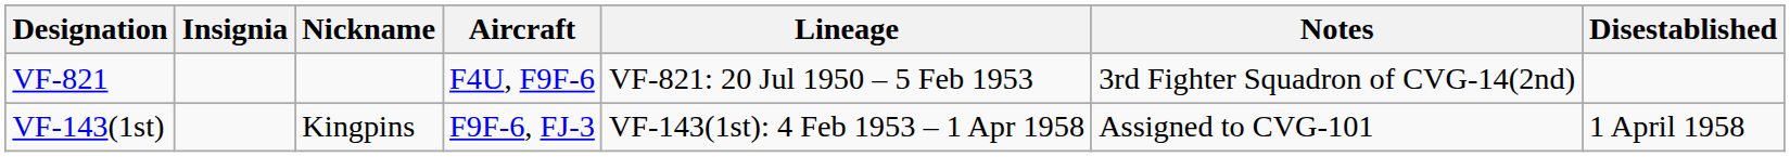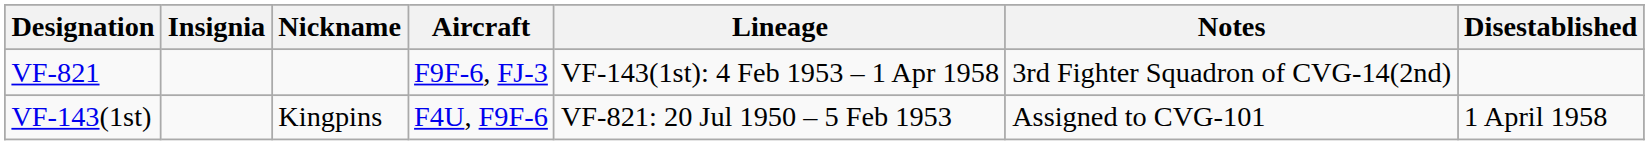VF-821 | Aircraft: F4U, F9F-6 -> F9F-6, FJ-3
VF-821 | Lineage: VF-821: 20 Jul 1950 – 5 Feb 1953 -> VF-143(1st): 4 Feb 1953 – 1 Apr 1958
VF-143(1st) | Aircraft: F9F-6, FJ-3 -> F4U, F9F-6
VF-143(1st) | Lineage: VF-143(1st): 4 Feb 1953 – 1 Apr 1958 -> VF-821: 20 Jul 1950 – 5 Feb 1953
